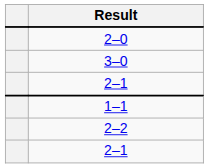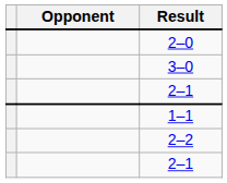+ column: Opponent
